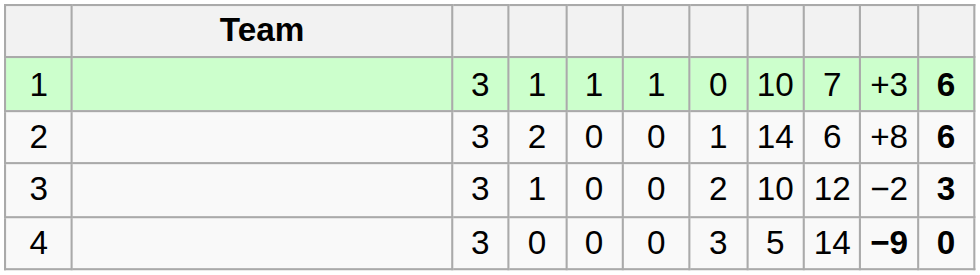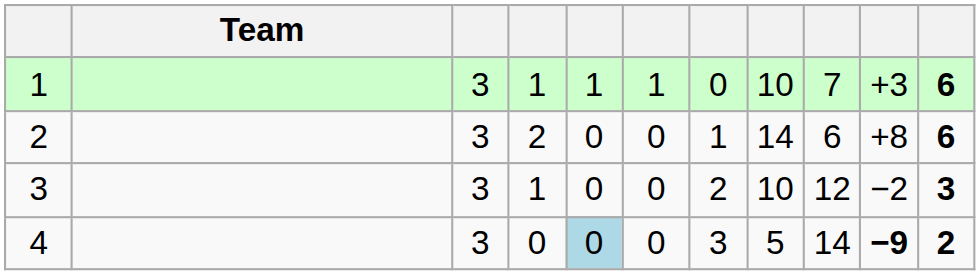4 | column 5: no background -> lightblue background
4 | column 11: 0 -> 2
